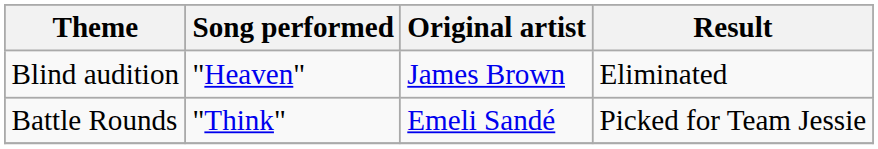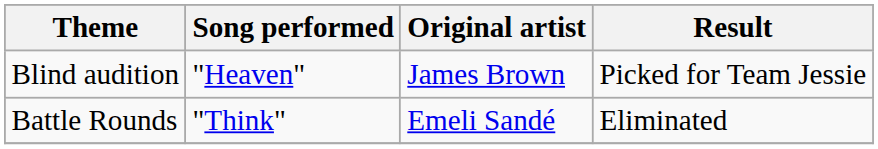Blind audition | Result: Eliminated -> Picked for Team Jessie
Battle Rounds | Result: Picked for Team Jessie -> Eliminated
